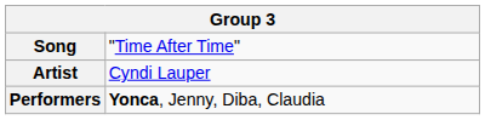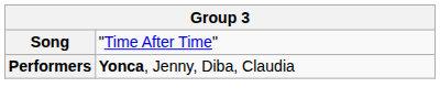- row: Artist | Cyndi Lauper
